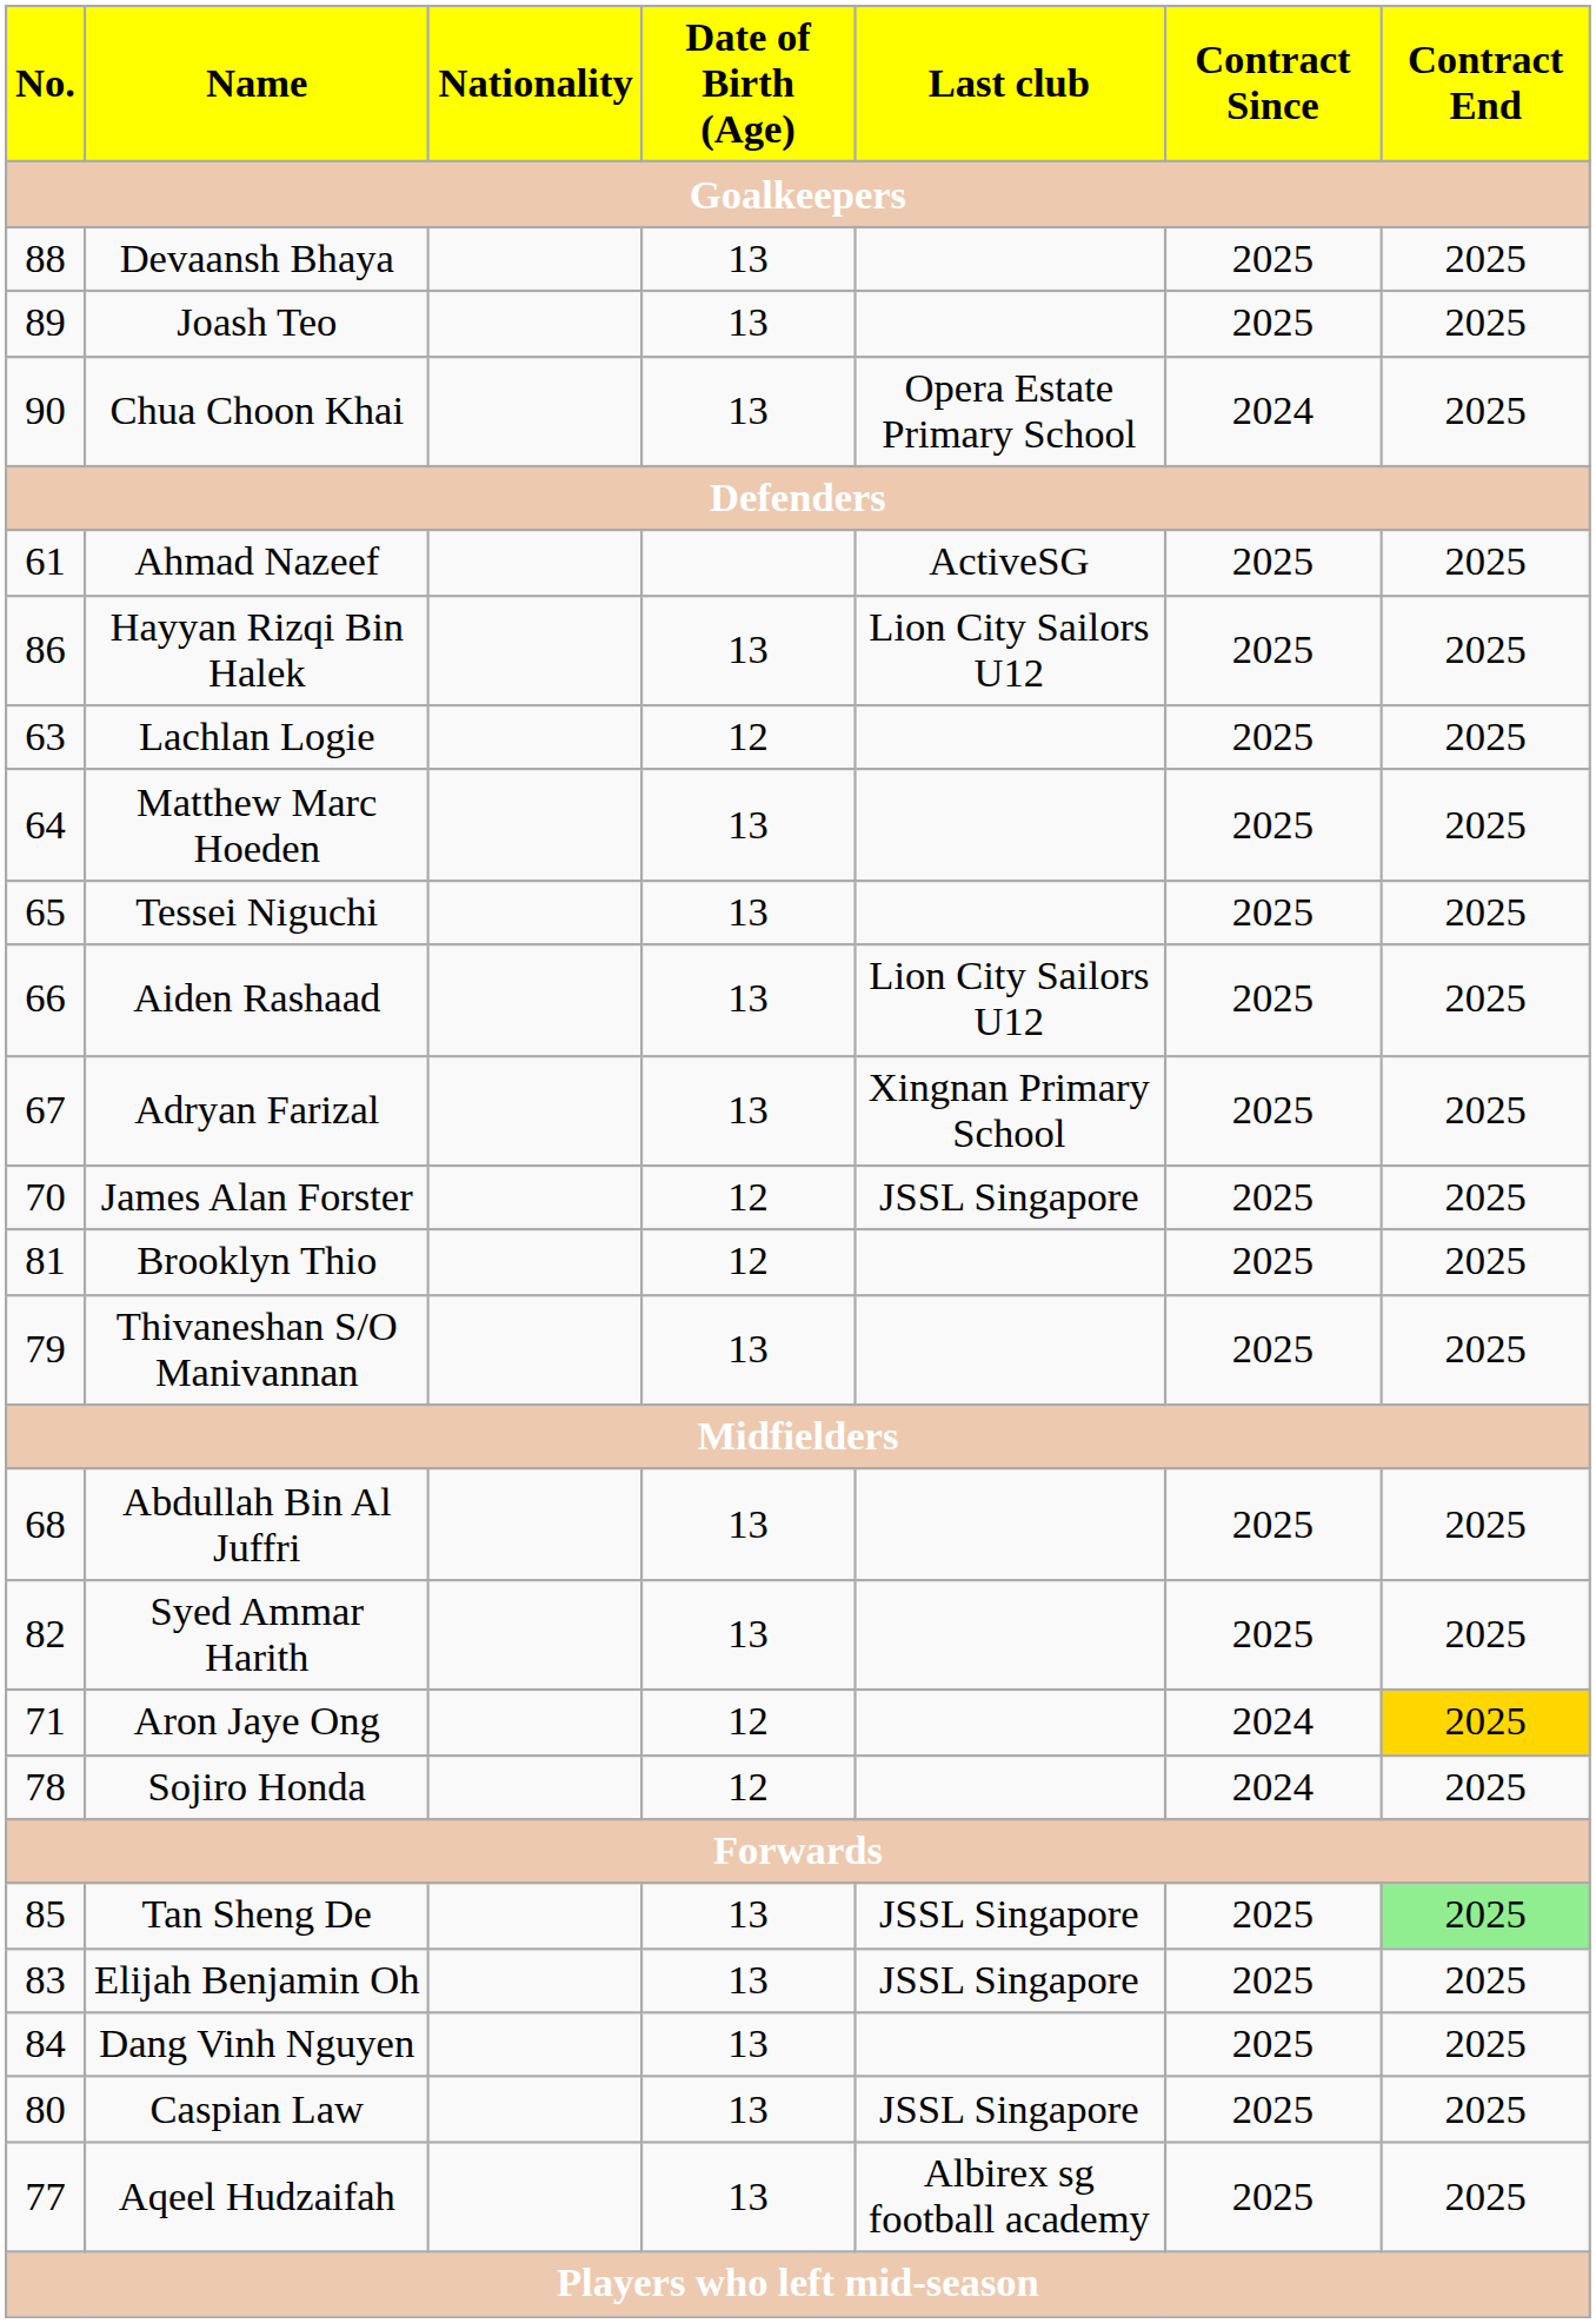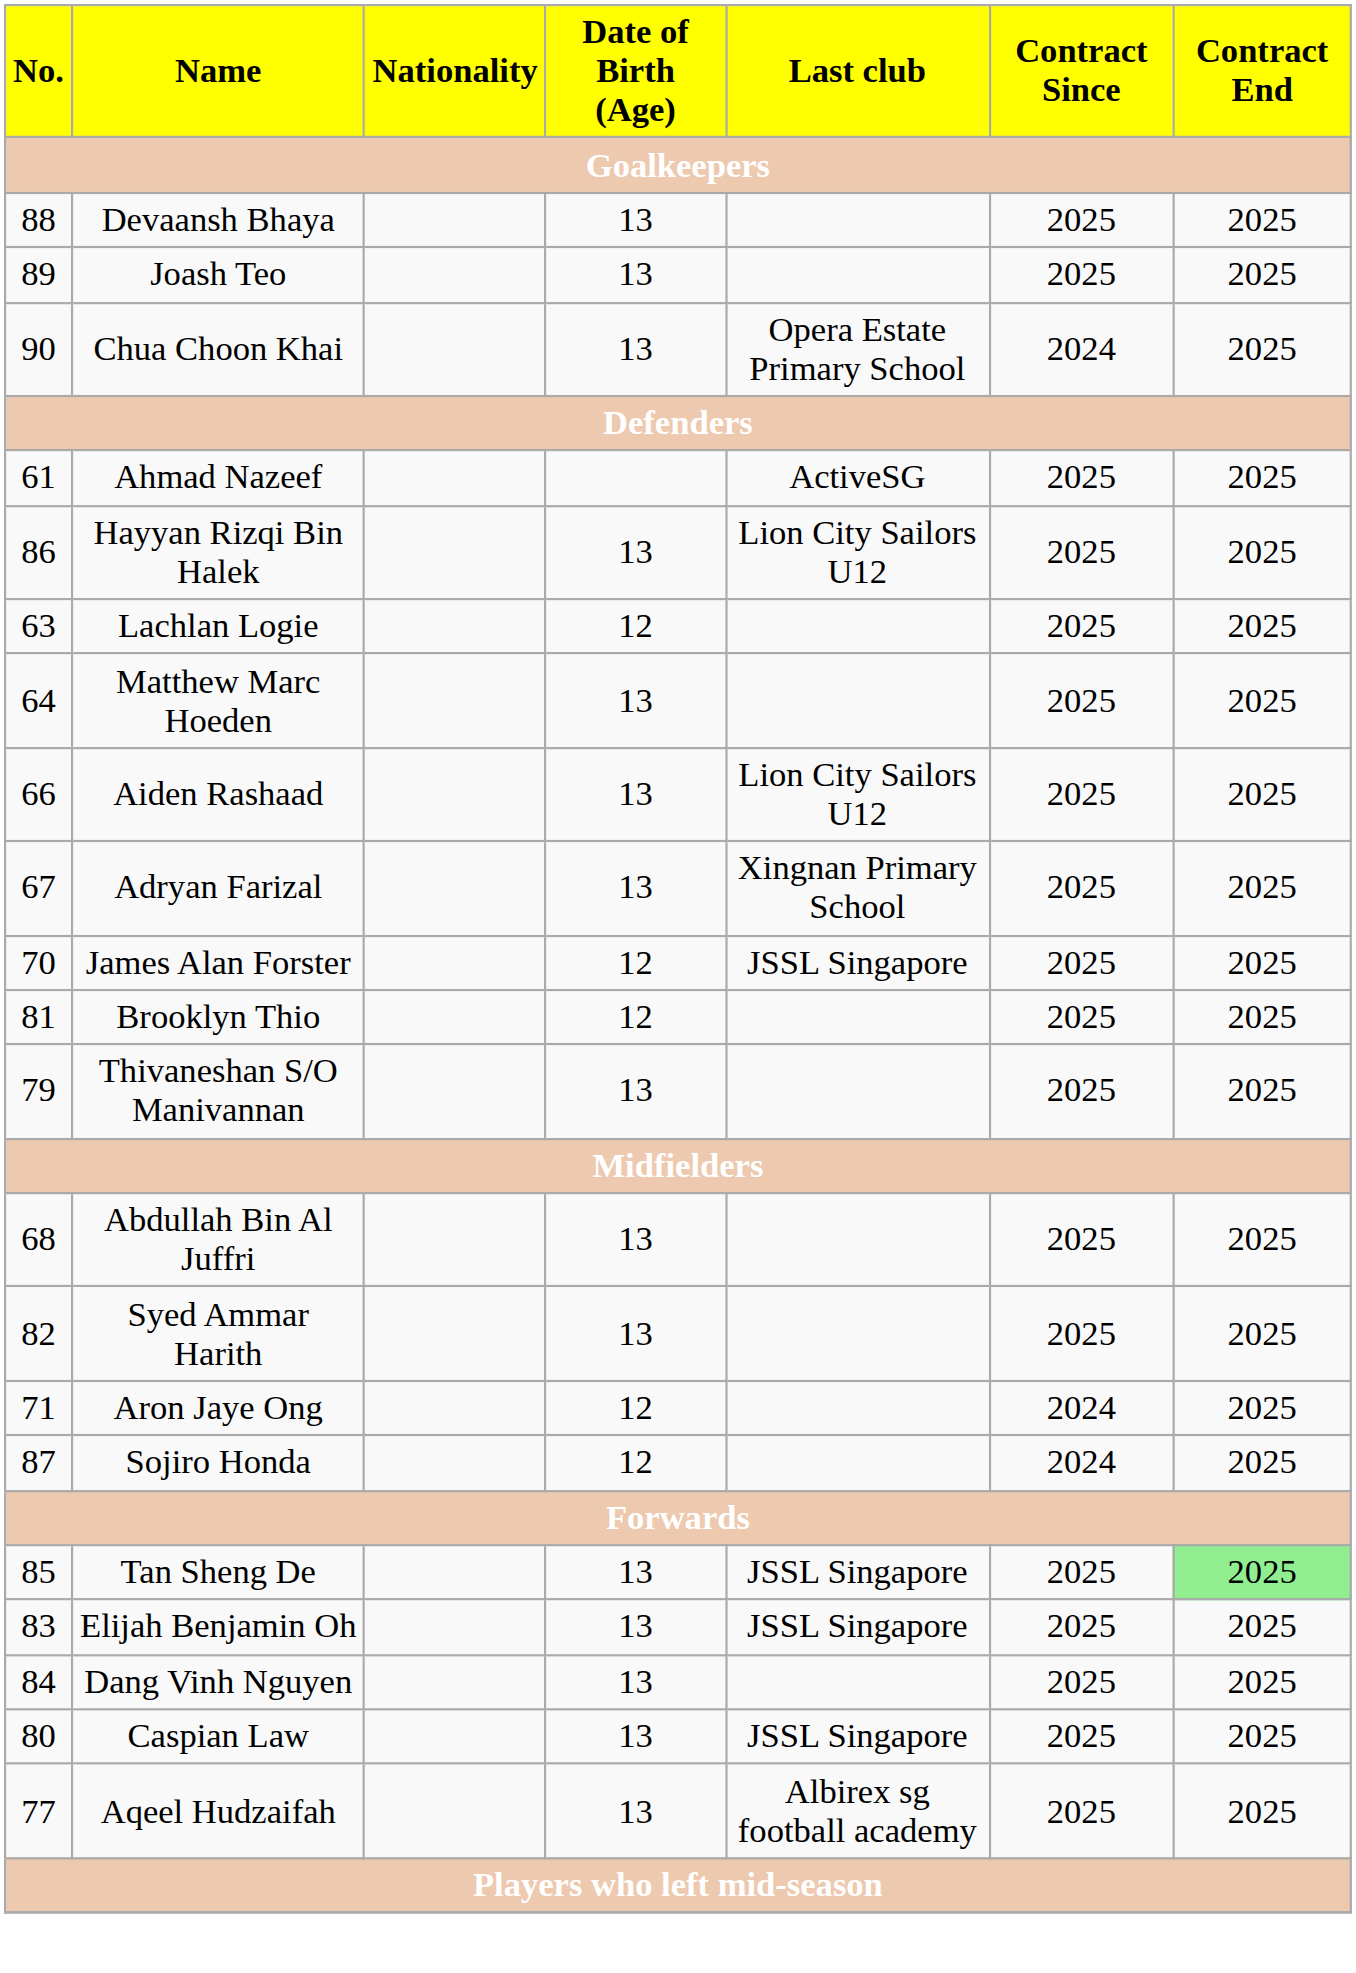- row: 65 | Tessei Niguchi | 13 | 2025 | 2025
Aron Jaye Ong | Contract End: gold background -> no background
Sojiro Honda | No.: 78 -> 87
